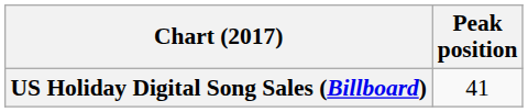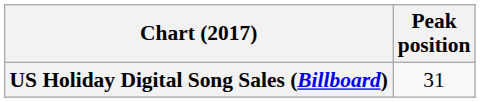US Holiday Digital Song Sales (Billboard) | Peak position: 41 -> 31
